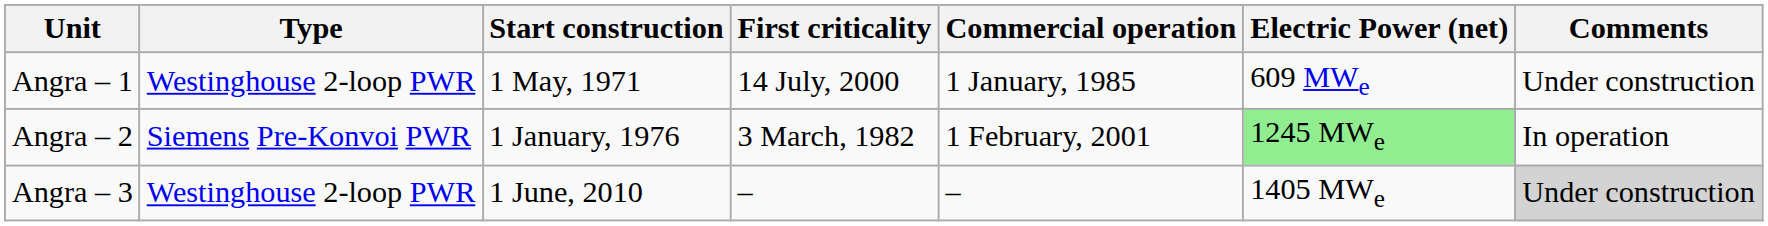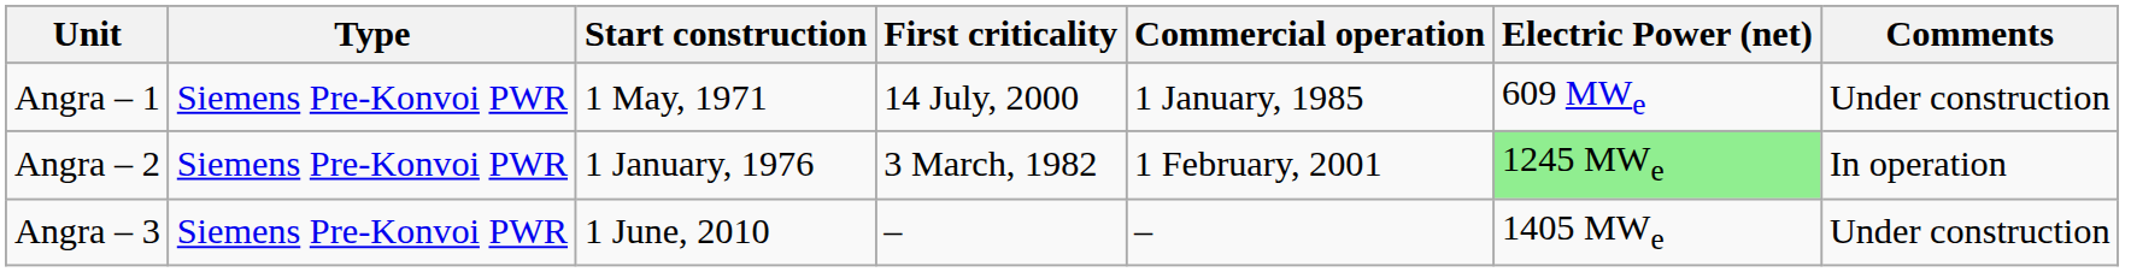Angra – 1 | Type: Westinghouse 2-loop PWR -> Siemens Pre-Konvoi PWR
Angra – 3 | Type: Westinghouse 2-loop PWR -> Siemens Pre-Konvoi PWR
Angra – 3 | Comments: lightgrey background -> no background
